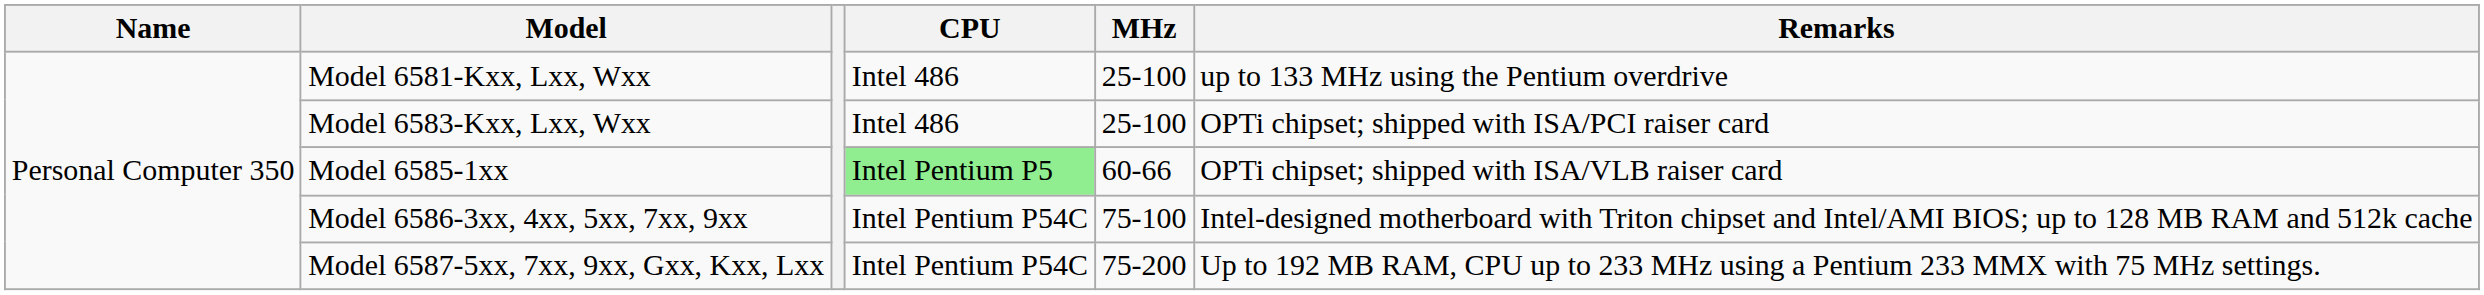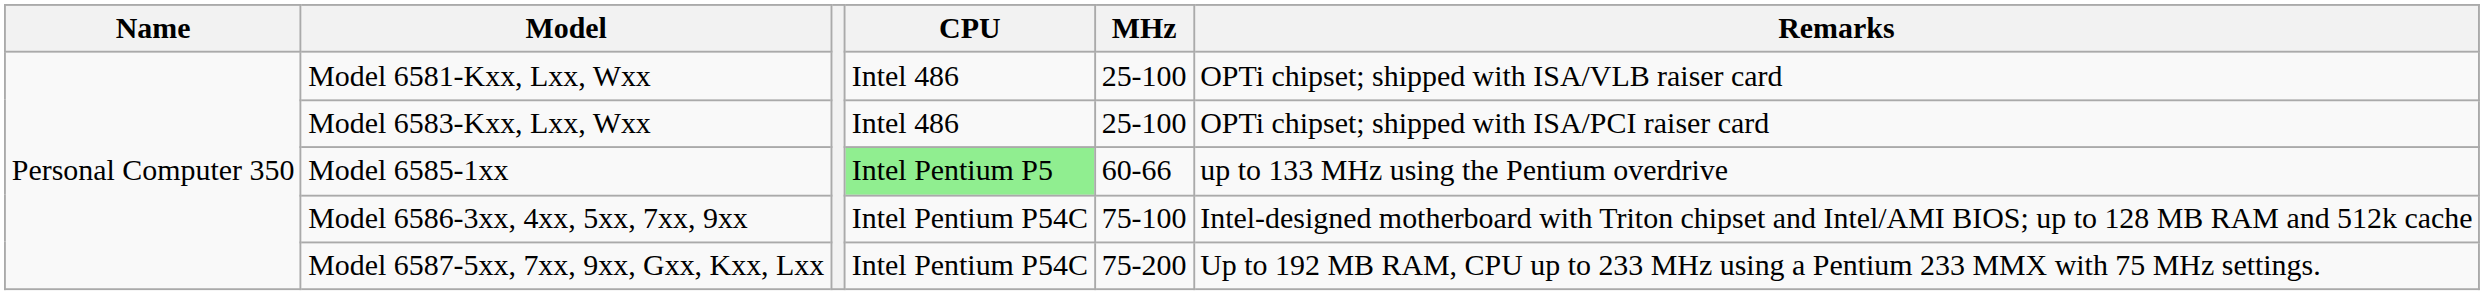Model 6581-Kxx, Lxx, Wxx | Remarks: up to 133 MHz using the Pentium overdrive -> OPTi chipset; shipped with ISA/VLB raiser card
Model 6585-1xx | Remarks: OPTi chipset; shipped with ISA/VLB raiser card -> up to 133 MHz using the Pentium overdrive
